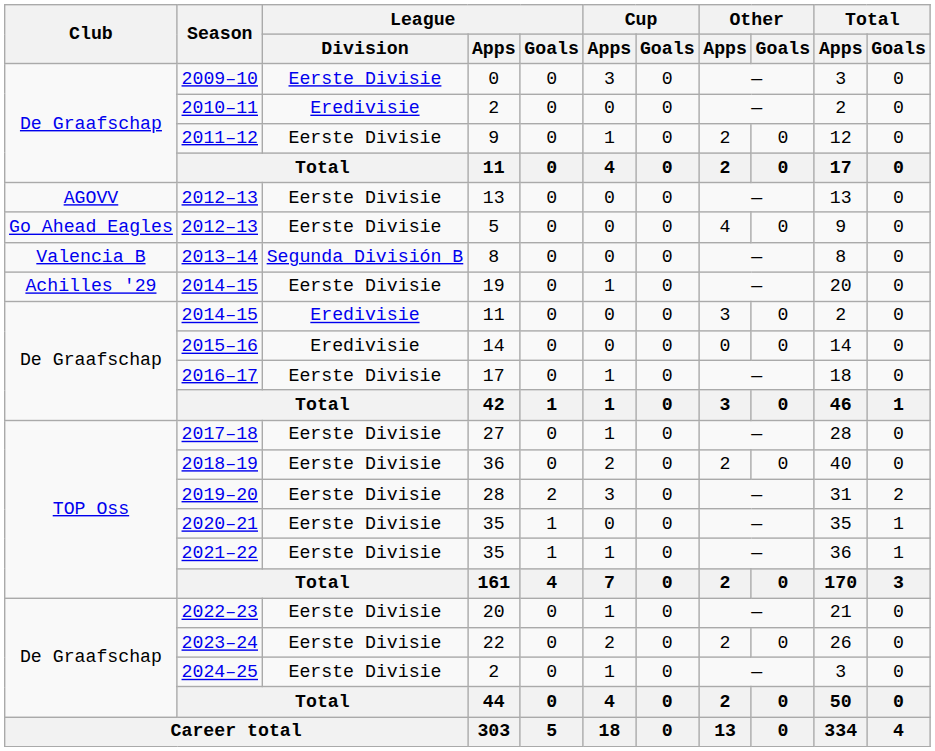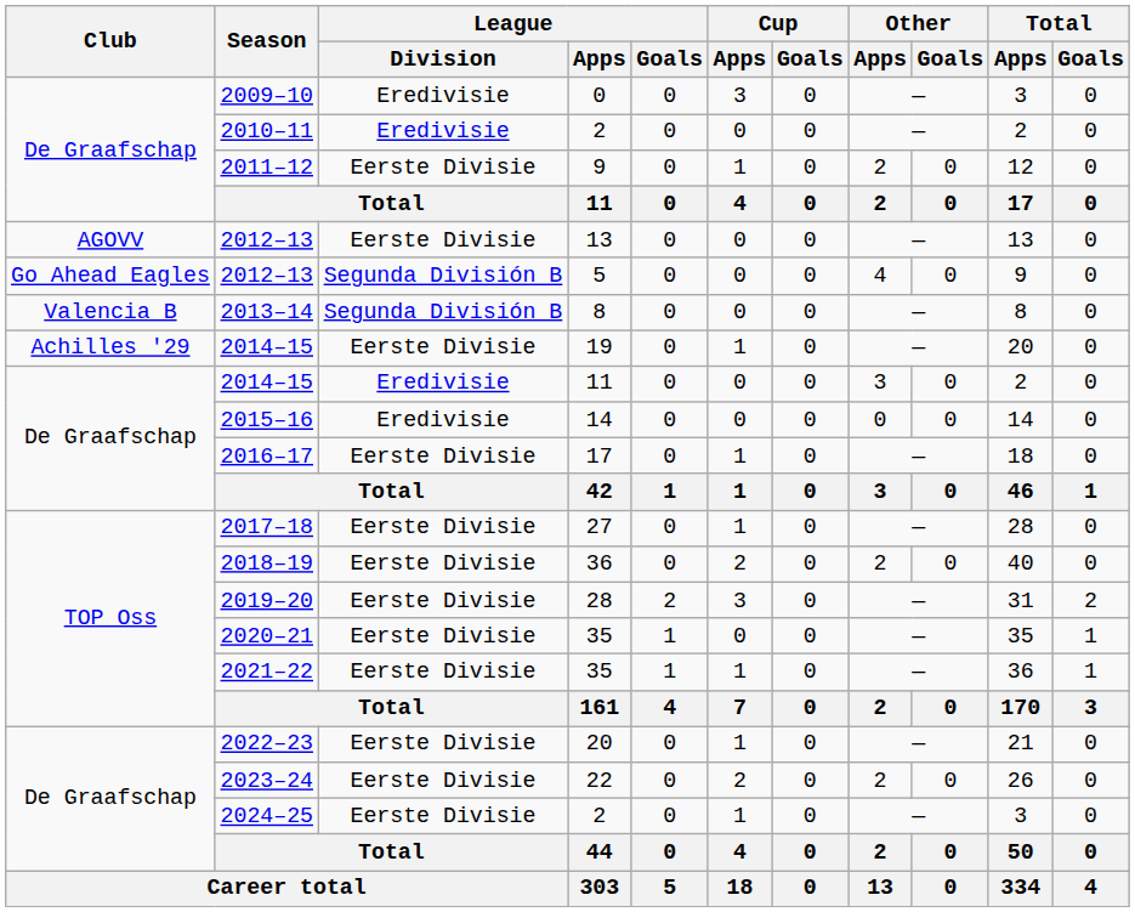2009–10 | League / Division: Eerste Divisie -> Eredivisie
2012–13 / 5 | League / Division: Eerste Divisie -> Segunda División B
